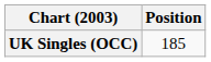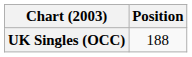UK Singles (OCC) | Position: 185 -> 188
